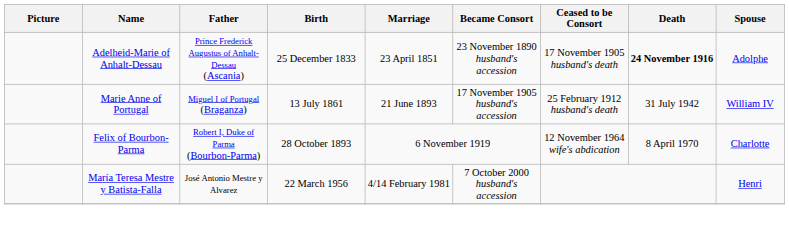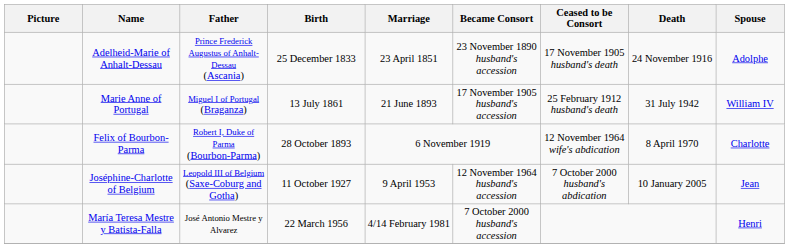Adelheid-Marie of Anhalt-Dessau | Death: bold -> normal
+ row: Joséphine-Charlotte of Belgium | Leopold III of Belgium (Saxe-Coburg and Gotha) | 11 October 1927 | 9 April 1953 | 12 November 1964 husband's accession | 7 October 2000 husband's abdication | 10 January 2005 | Jean
